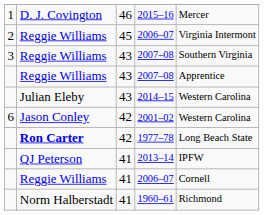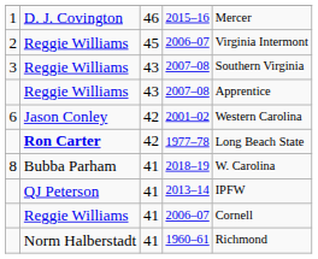- row: Julian Eleby | 43 | 2014–15 | Western Carolina
+ row: 8 | Bubba Parham | 41 | 2018–19 | W. Carolina
